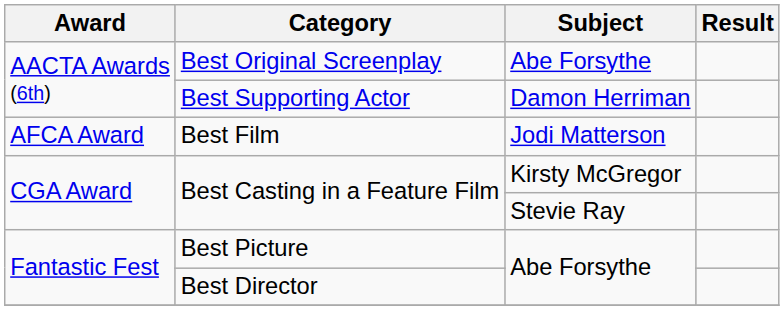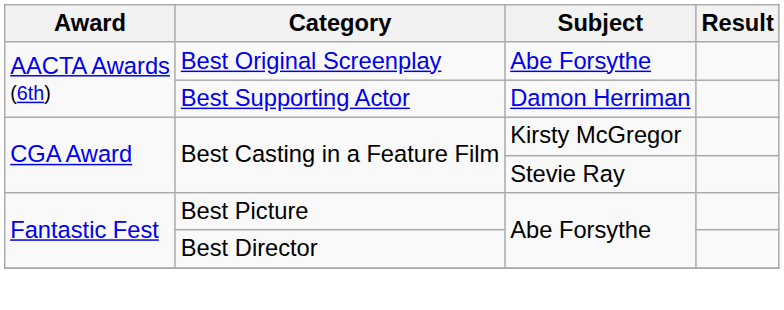- row: AFCA Award | Best Film | Jodi Matterson
